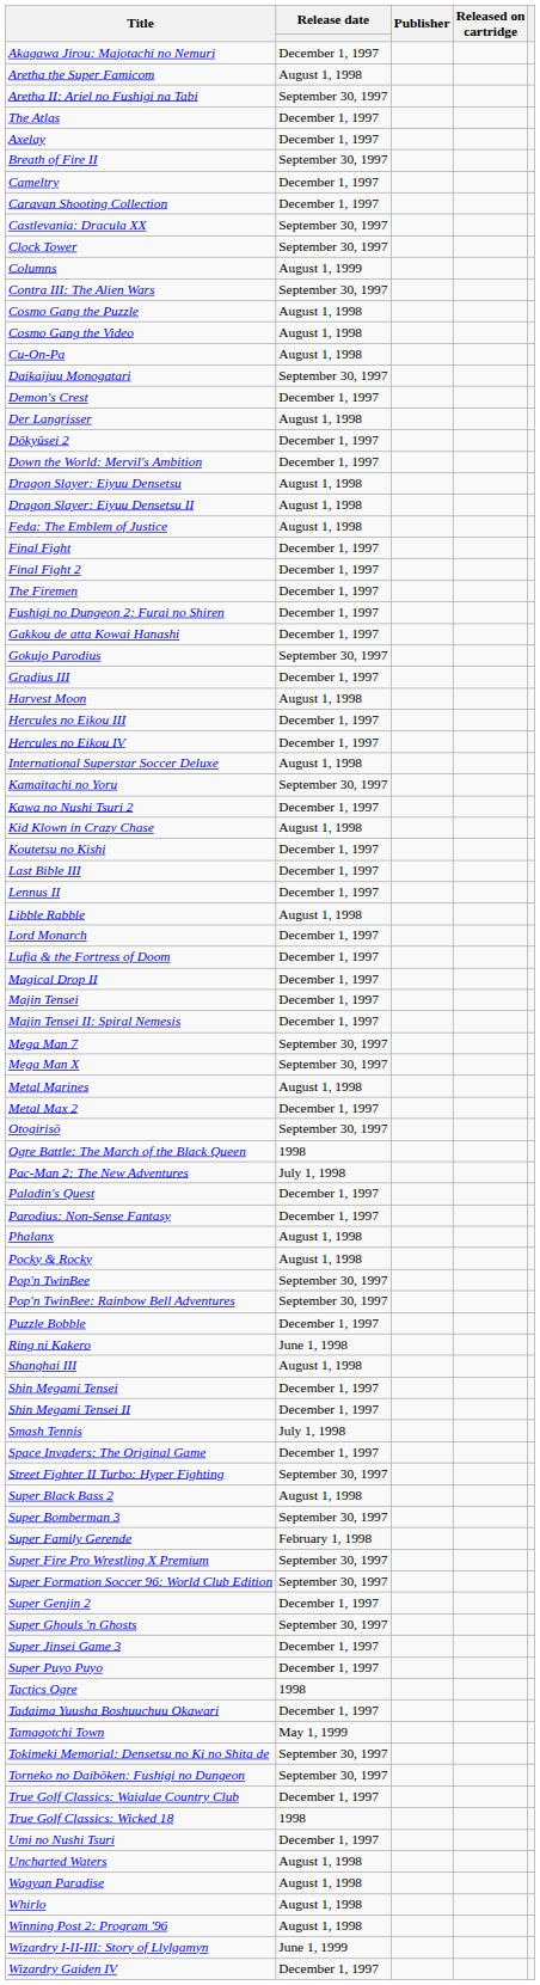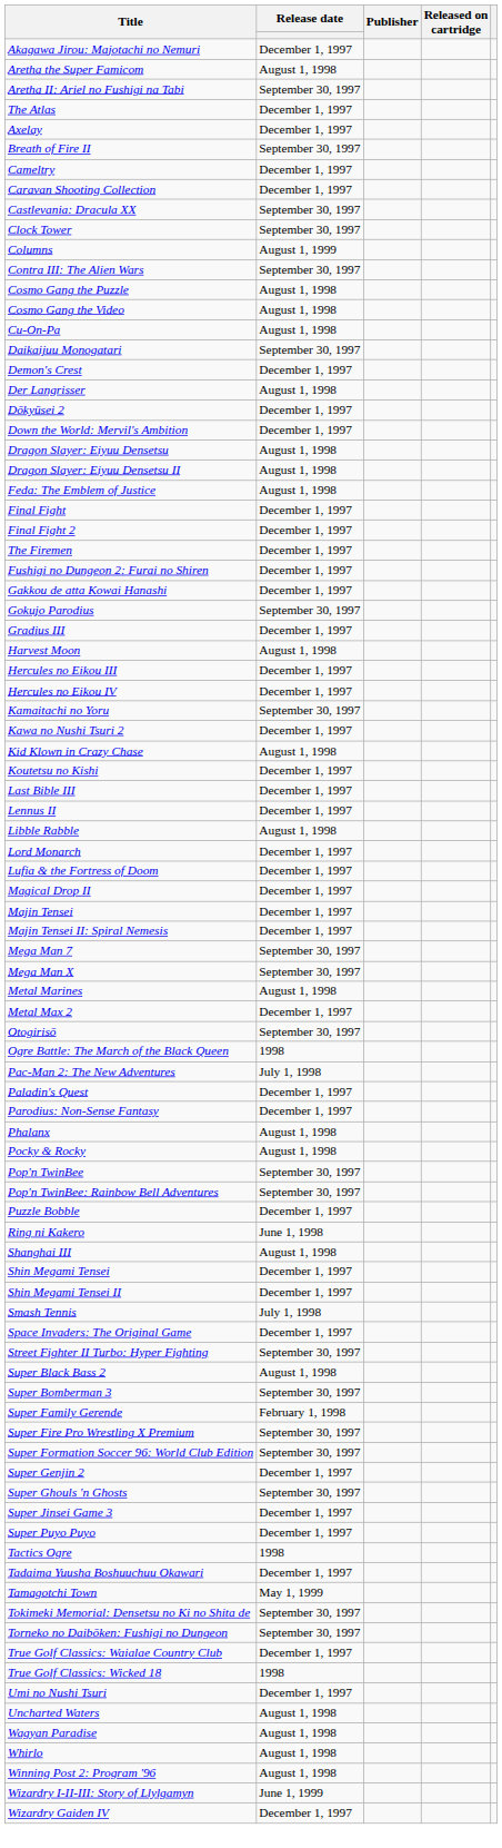- row: International Superstar Soccer Deluxe | August 1, 1998
